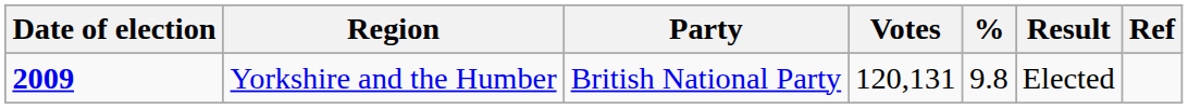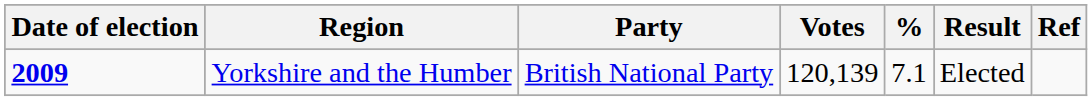Yorkshire and the Humber | Votes: 120,131 -> 120,139
Yorkshire and the Humber | %: 9.8 -> 7.1
